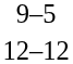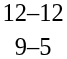rows swapped: 12–12 <-> 9–5
